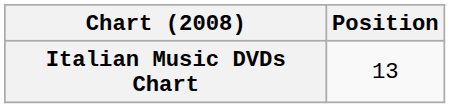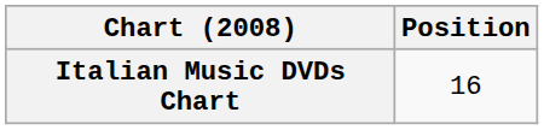Italian Music DVDs Chart | Position: 13 -> 16
